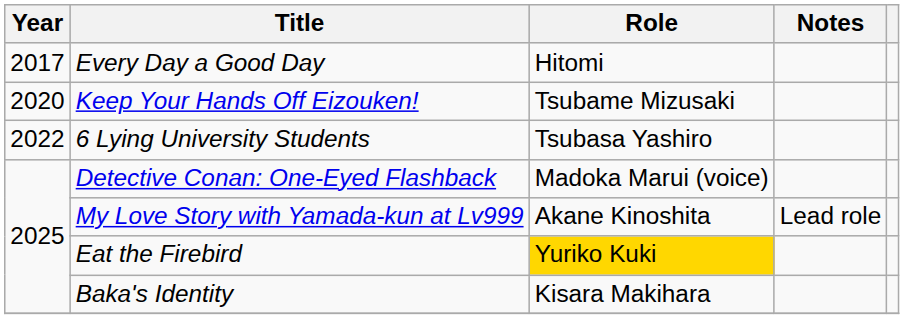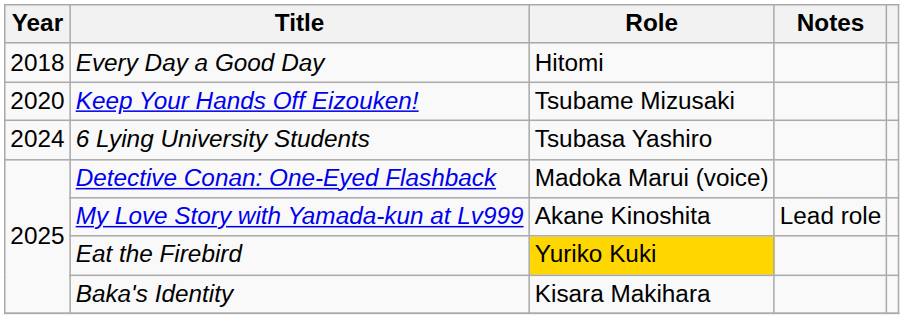Every Day a Good Day | Year: 2017 -> 2018
6 Lying University Students | Year: 2022 -> 2024
